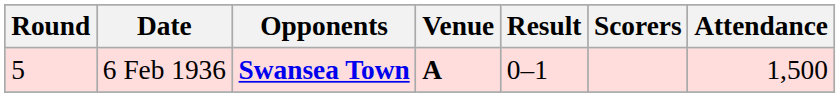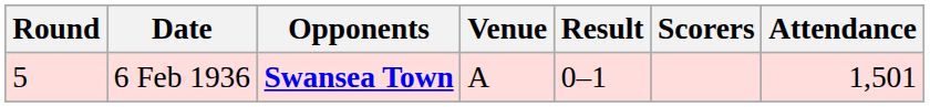6 Feb 1936 | Venue: bold -> normal
6 Feb 1936 | Attendance: 1,500 -> 1,501
